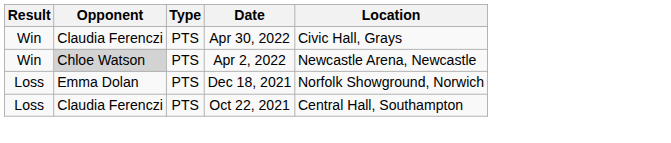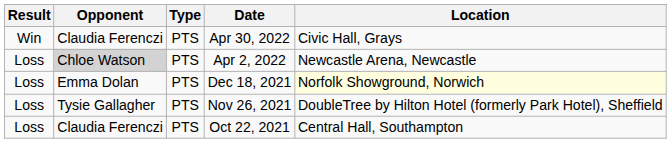Apr 2, 2022 | Result: Win -> Loss
Dec 18, 2021 | Location: no background -> lightyellow background
+ row: Loss | Tysie Gallagher | PTS | Nov 26, 2021 | DoubleTree by Hilton Hotel (formerly Park Hotel), Sheffield
